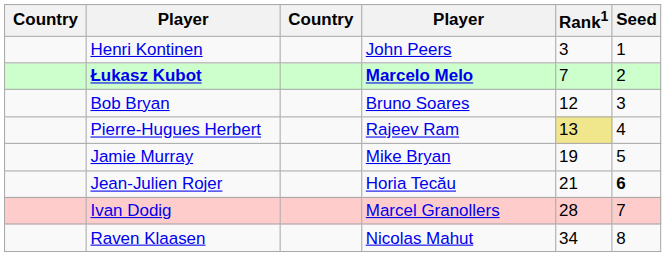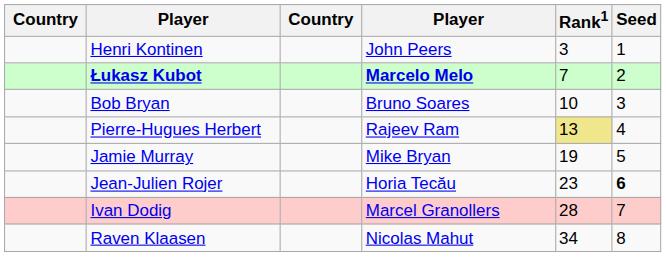Bob Bryan | Rank1: 12 -> 10
Jean-Julien Rojer | Rank1: 21 -> 23
